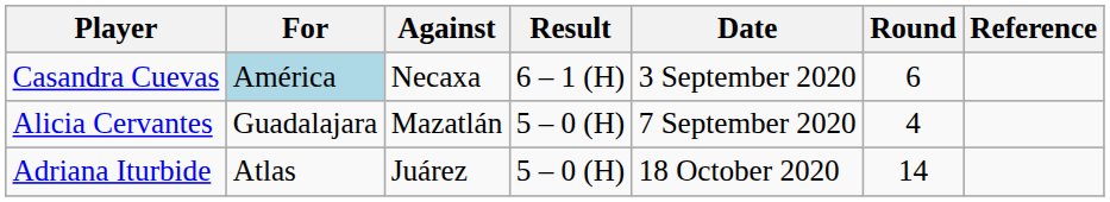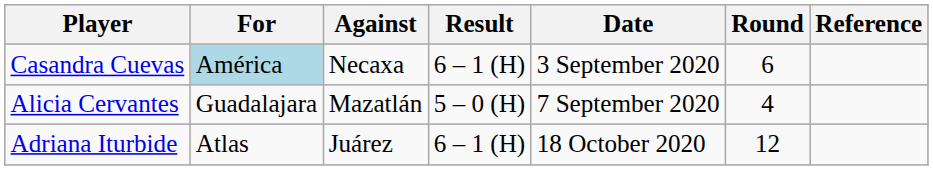Adriana Iturbide | Result: 5 – 0 (H) -> 6 – 1 (H)
Adriana Iturbide | Round: 14 -> 12
